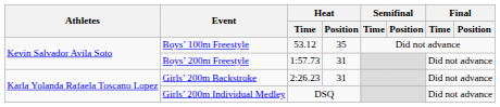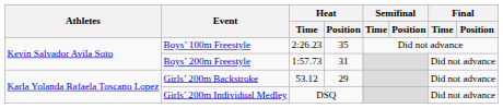Boys’ 100m Freestyle | Heat / Time: 53.12 -> 2:26.23
Girls’ 200m Backstroke | Heat / Time: 2:26.23 -> 53.12
Girls’ 200m Backstroke | Heat / Position: 31 -> 29
